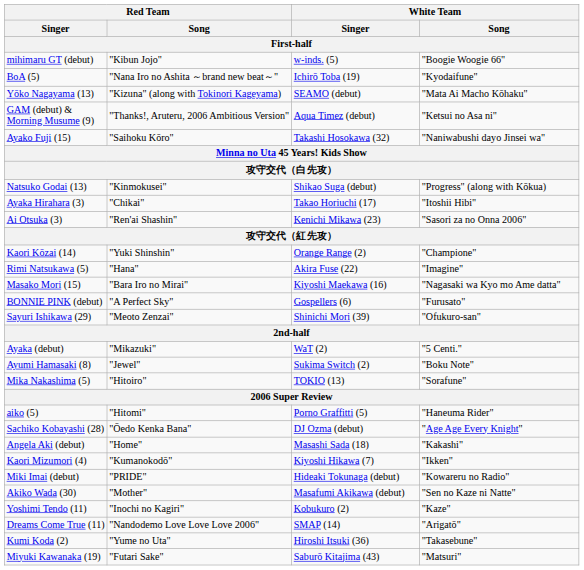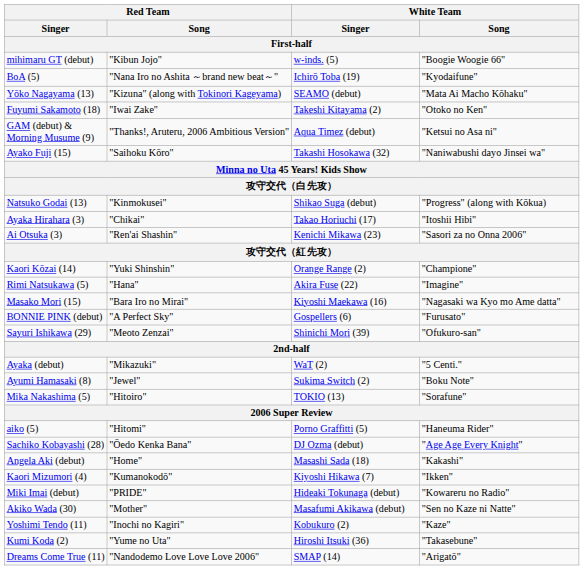+ row: Fuyumi Sakamoto (18) | "Iwai Zake" | Takeshi Kitayama (2) | "Otoko no Ken"
rows swapped: Kumi Koda (2) <-> Dreams Come True (11)
- row: Miyuki Kawanaka (19) | "Futari Sake" | Saburō Kitajima (43) | "Matsuri"
